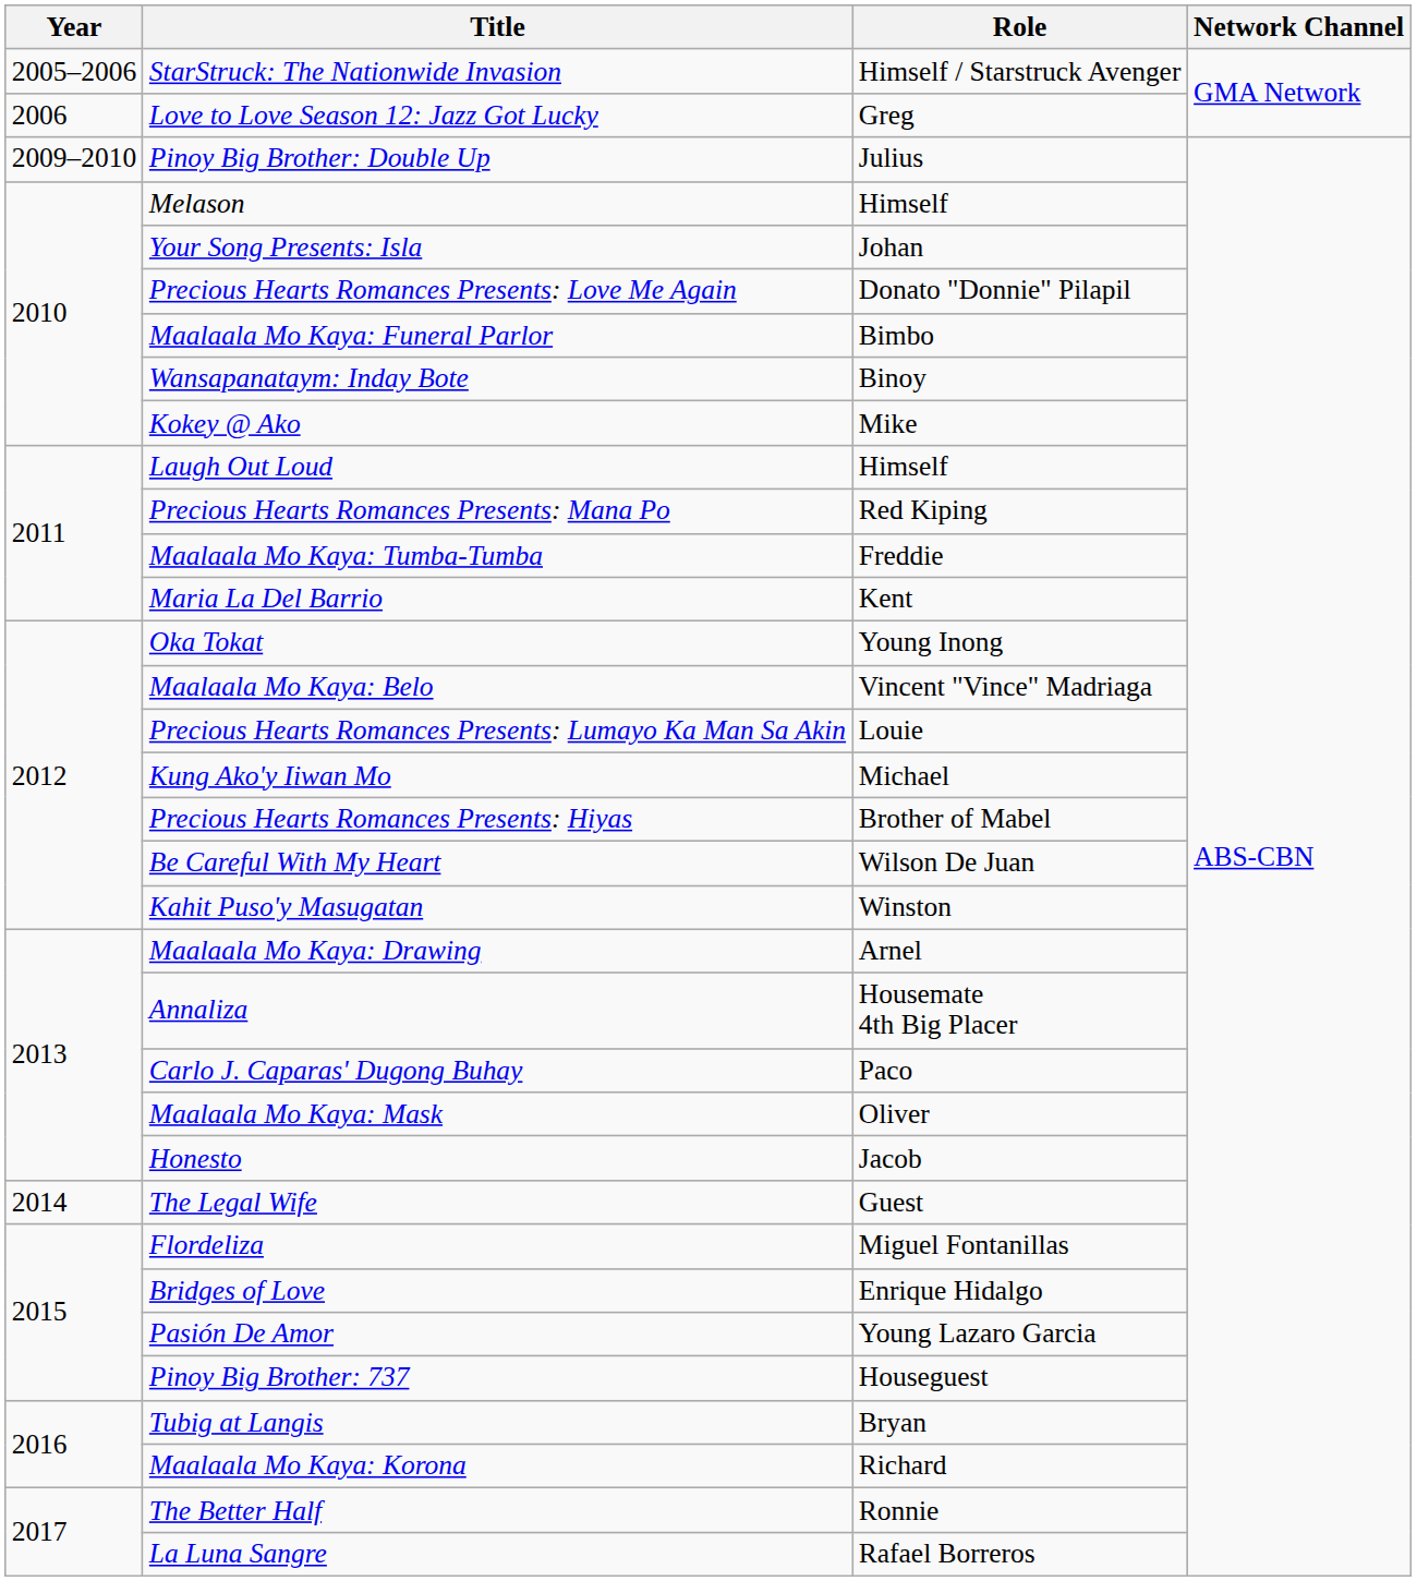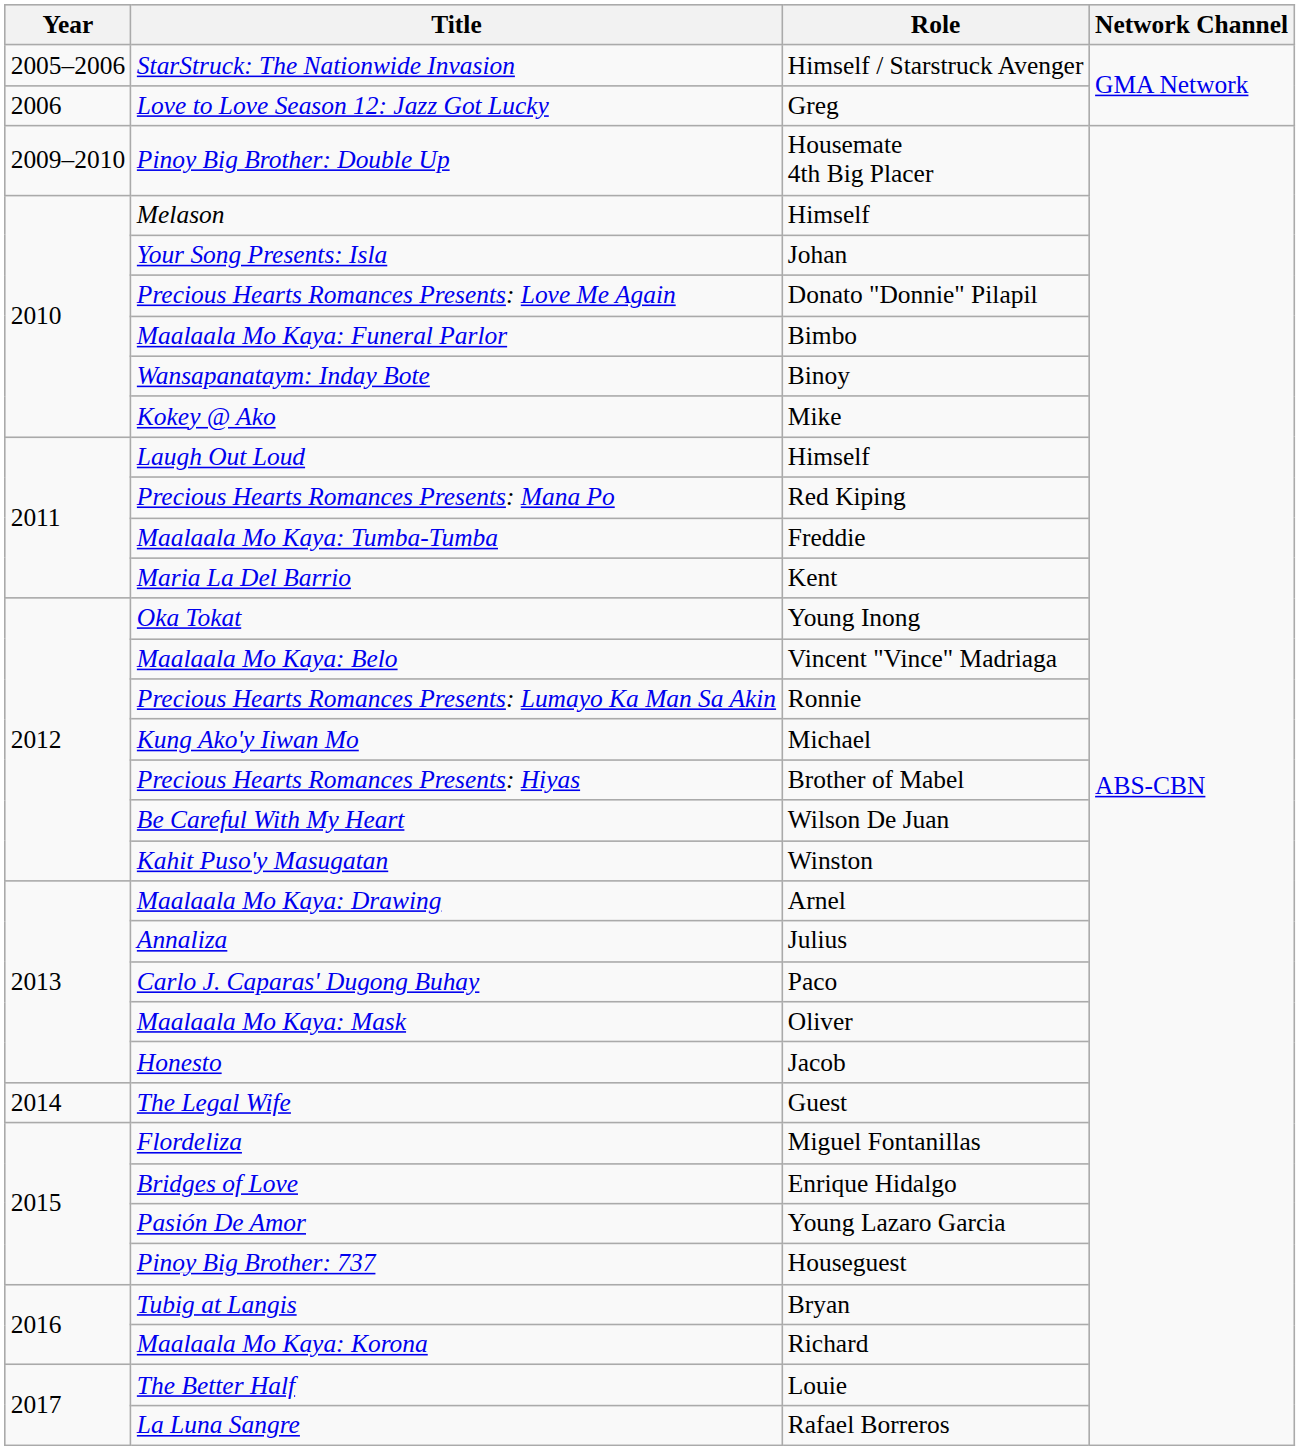Pinoy Big Brother: Double Up | Role: Julius -> Housemate 4th Big Placer
Precious Hearts Romances Presents: Lumayo Ka Man Sa Akin | Role: Louie -> Ronnie
Annaliza | Role: Housemate 4th Big Placer -> Julius
The Better Half | Role: Ronnie -> Louie
